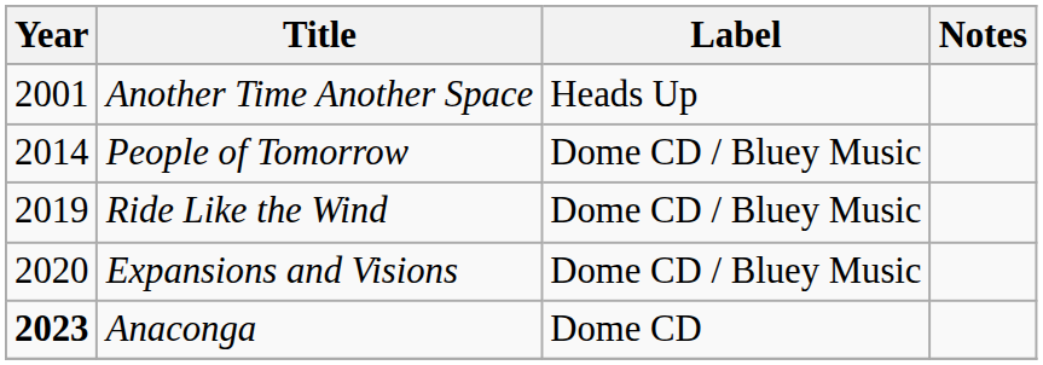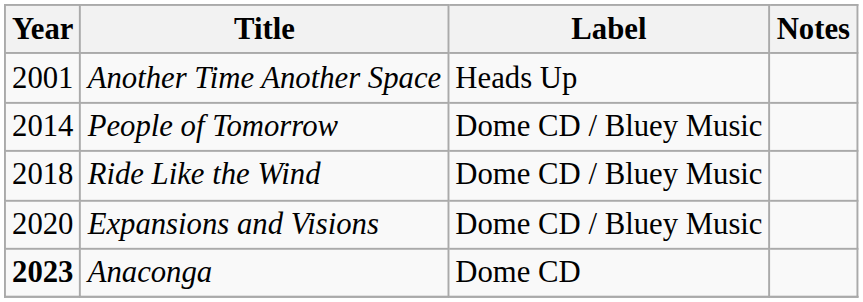Ride Like the Wind | Year: 2019 -> 2018
